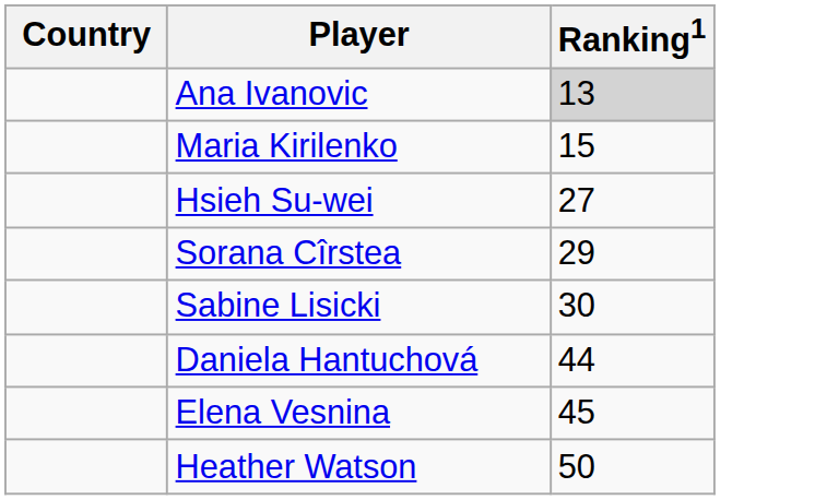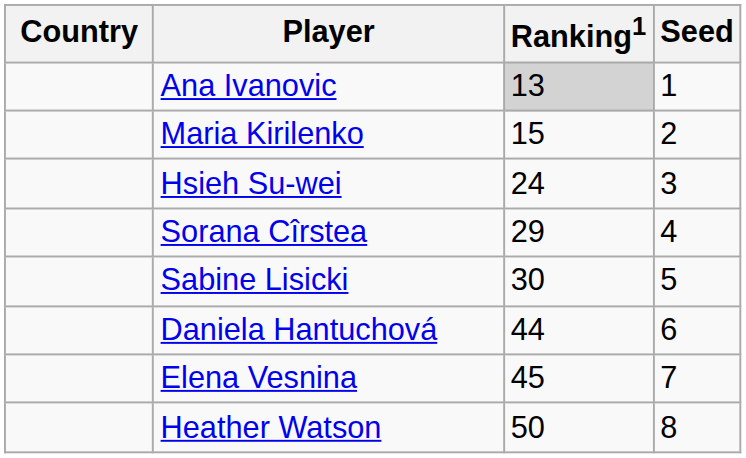+ column: Seed | 1 | 2 | 3 | 4 | 5 | 6 | 7 | 8
Hsieh Su-wei | Ranking1: 27 -> 24
